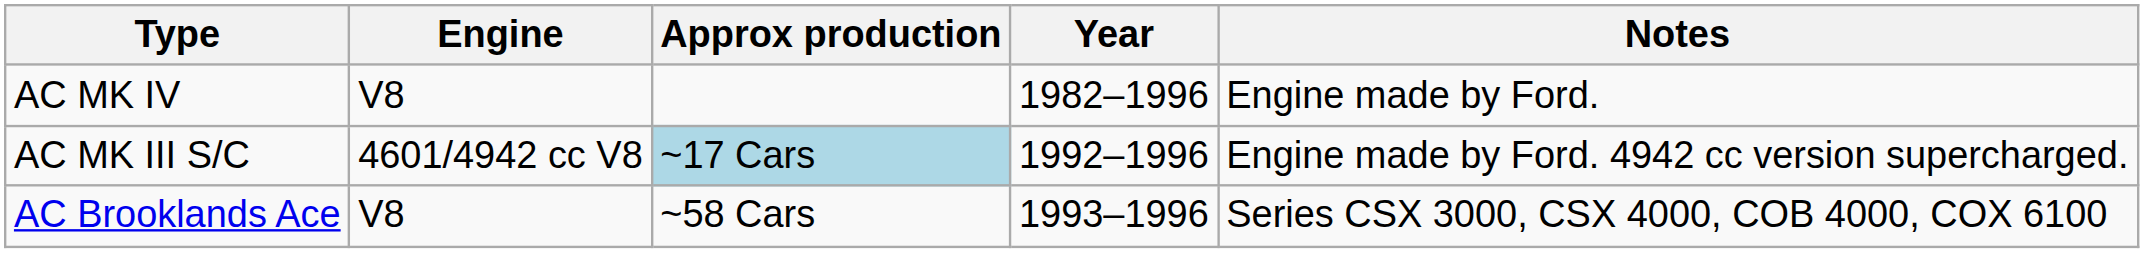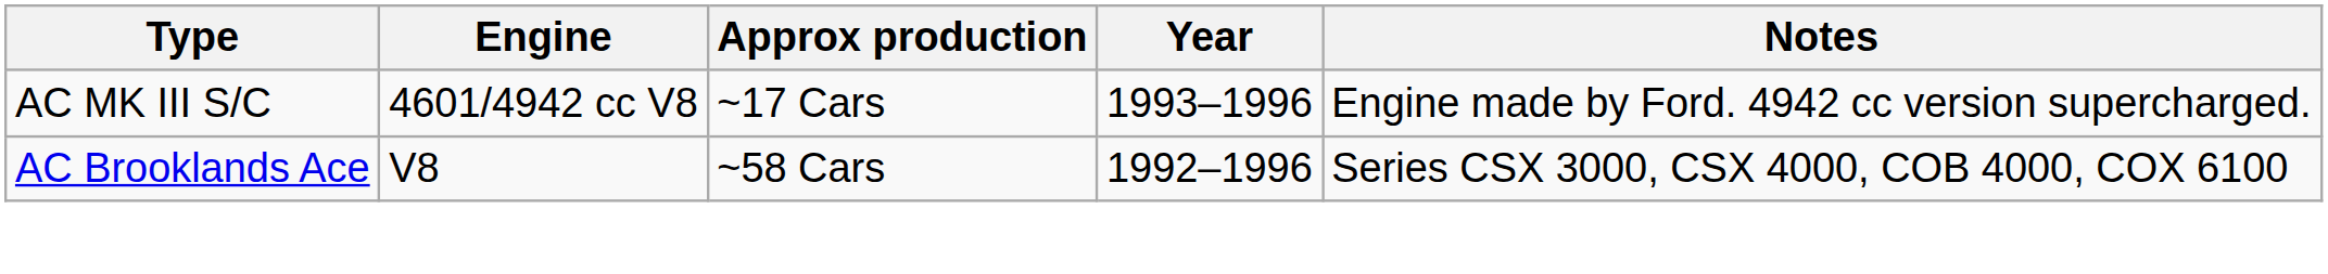- row: AC MK IV | V8 | 1982–1996 | Engine made by Ford.
AC MK III S/C | Approx production: lightblue background -> no background
AC MK III S/C | Year: 1992–1996 -> 1993–1996
AC Brooklands Ace | Year: 1993–1996 -> 1992–1996
